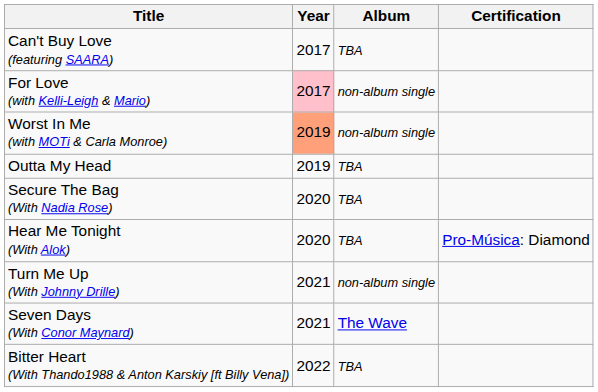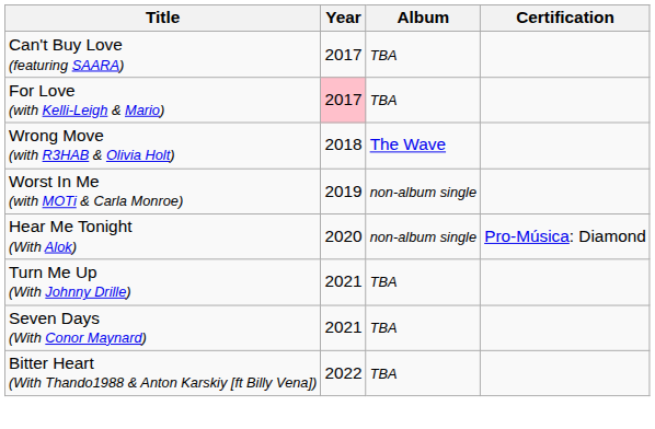For Love (with Kelli-Leigh & Mario) | Album: non-album single -> TBA
+ row: Wrong Move (with R3HAB & Olivia Holt) | 2018 | The Wave
Worst In Me (with MOTi & Carla Monroe) | Year: lightsalmon background -> no background
- row: Outta My Head | 2019 | TBA
- row: Secure The Bag (With Nadia Rose) | 2020 | TBA
Hear Me Tonight (With Alok) | Album: TBA -> non-album single
Turn Me Up (With Johnny Drille) | Album: non-album single -> TBA
Seven Days (With Conor Maynard) | Album: The Wave -> TBA
